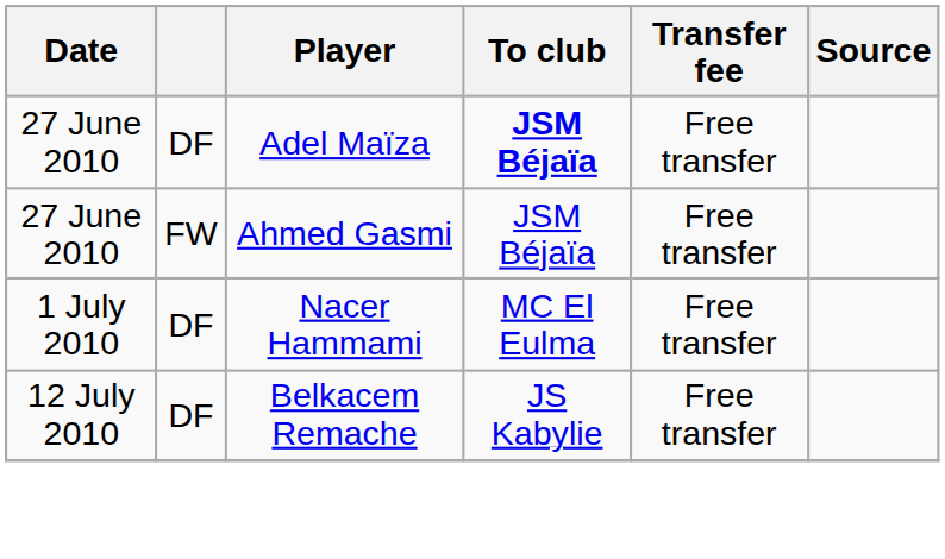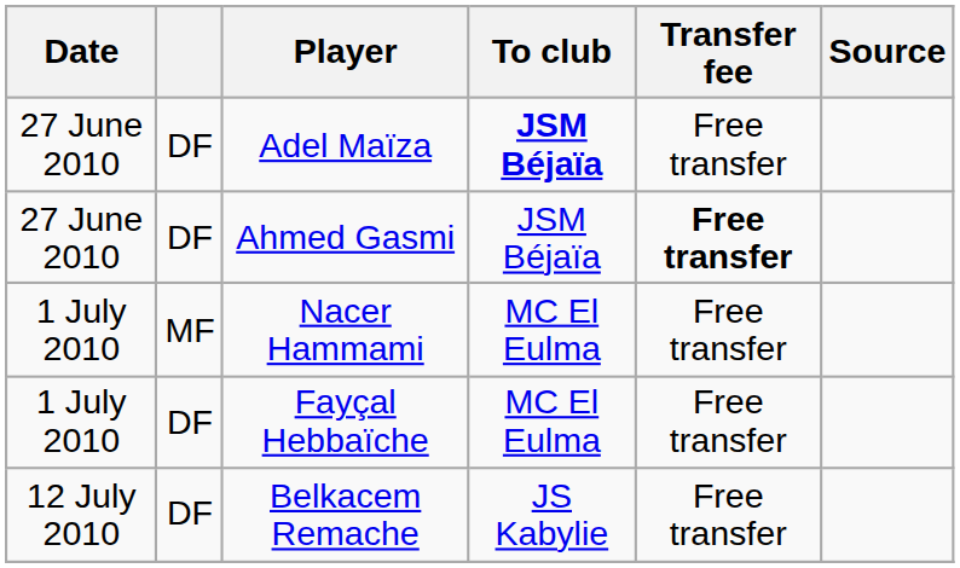Ahmed Gasmi | column 2: FW -> DF
Ahmed Gasmi | Transfer fee: normal -> bold
Nacer Hammami | column 2: DF -> MF
+ row: 1 July 2010 | DF | Fayçal Hebbaïche | MC El Eulma | Free transfer
